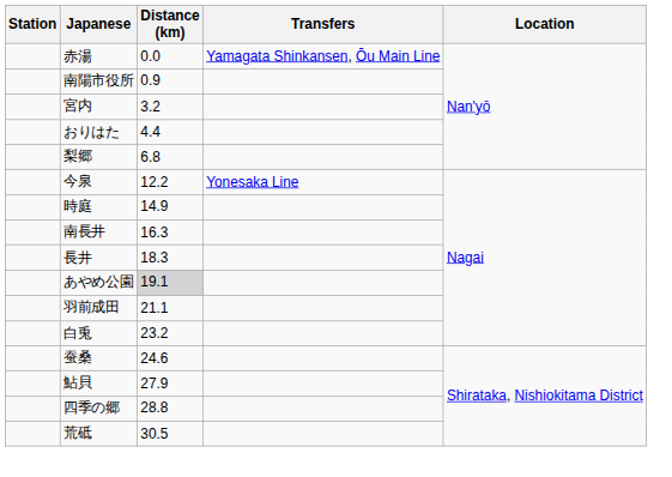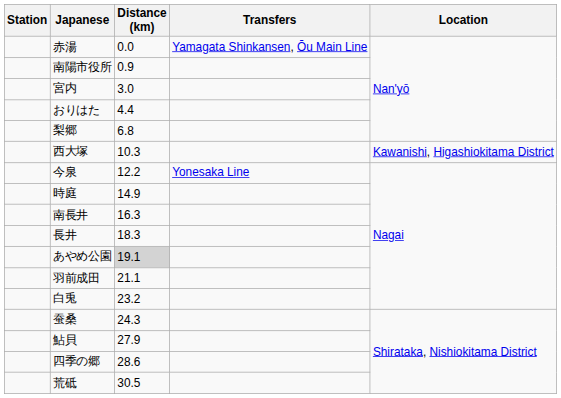宮内 | Distance (km): 3.2 -> 3.0
+ row: 西大塚 | 10.3 | Kawanishi, Higashiokitama District
蚕桑 | Distance (km): 24.6 -> 24.3
四季の郷 | Distance (km): 28.8 -> 28.6
